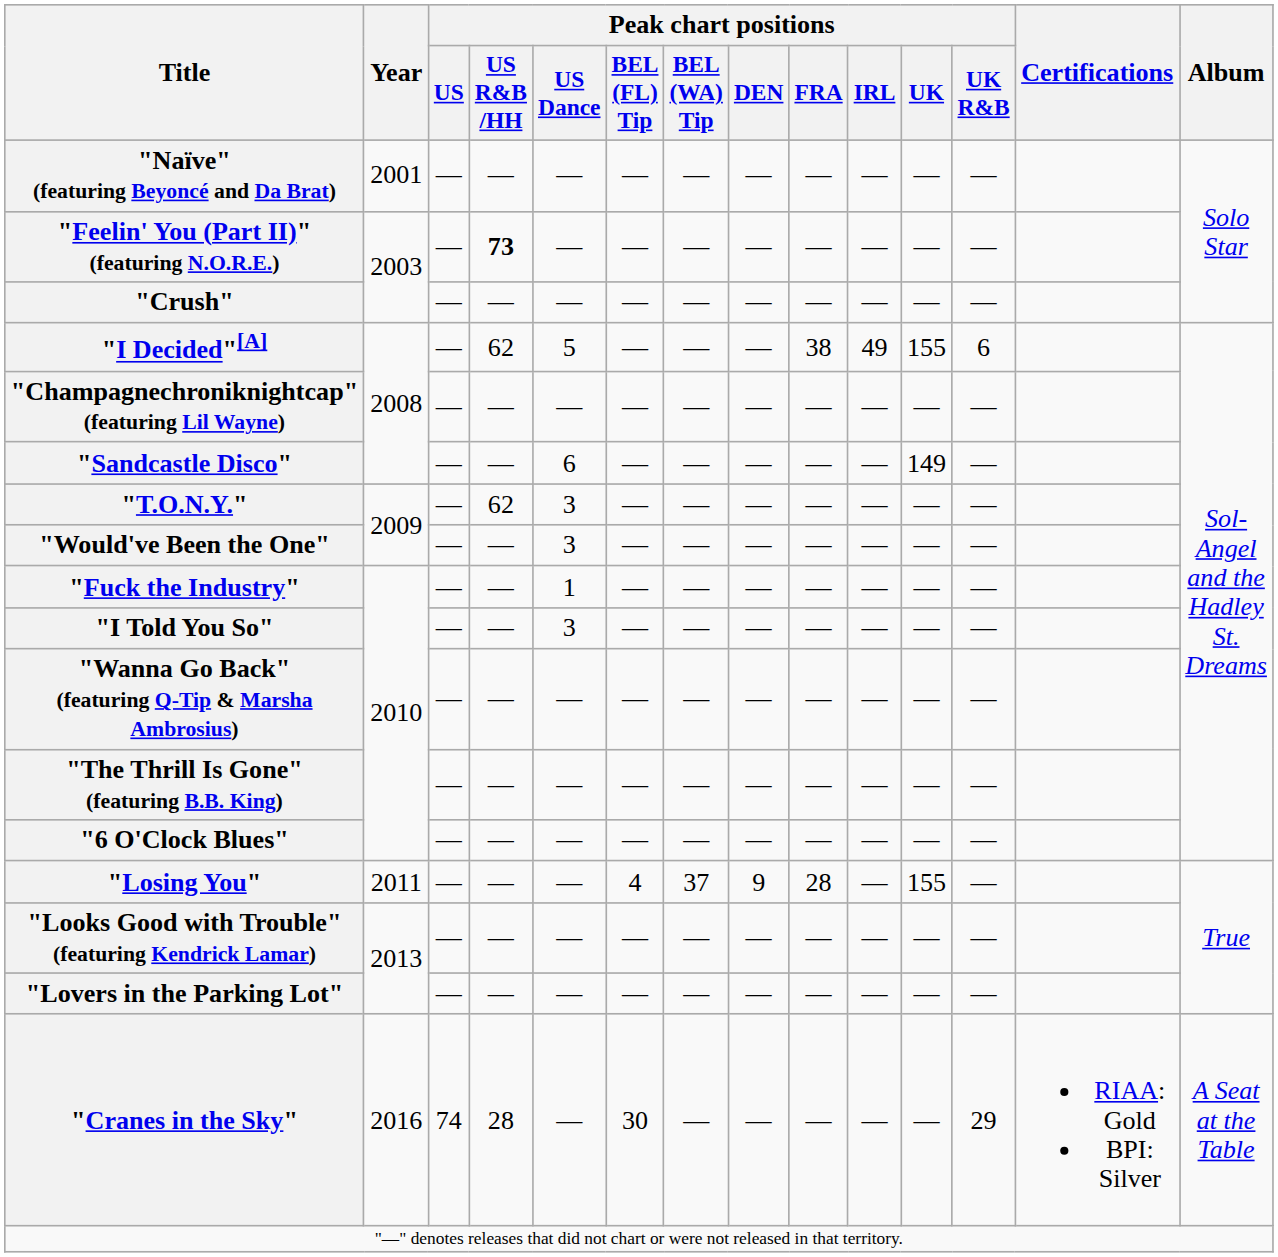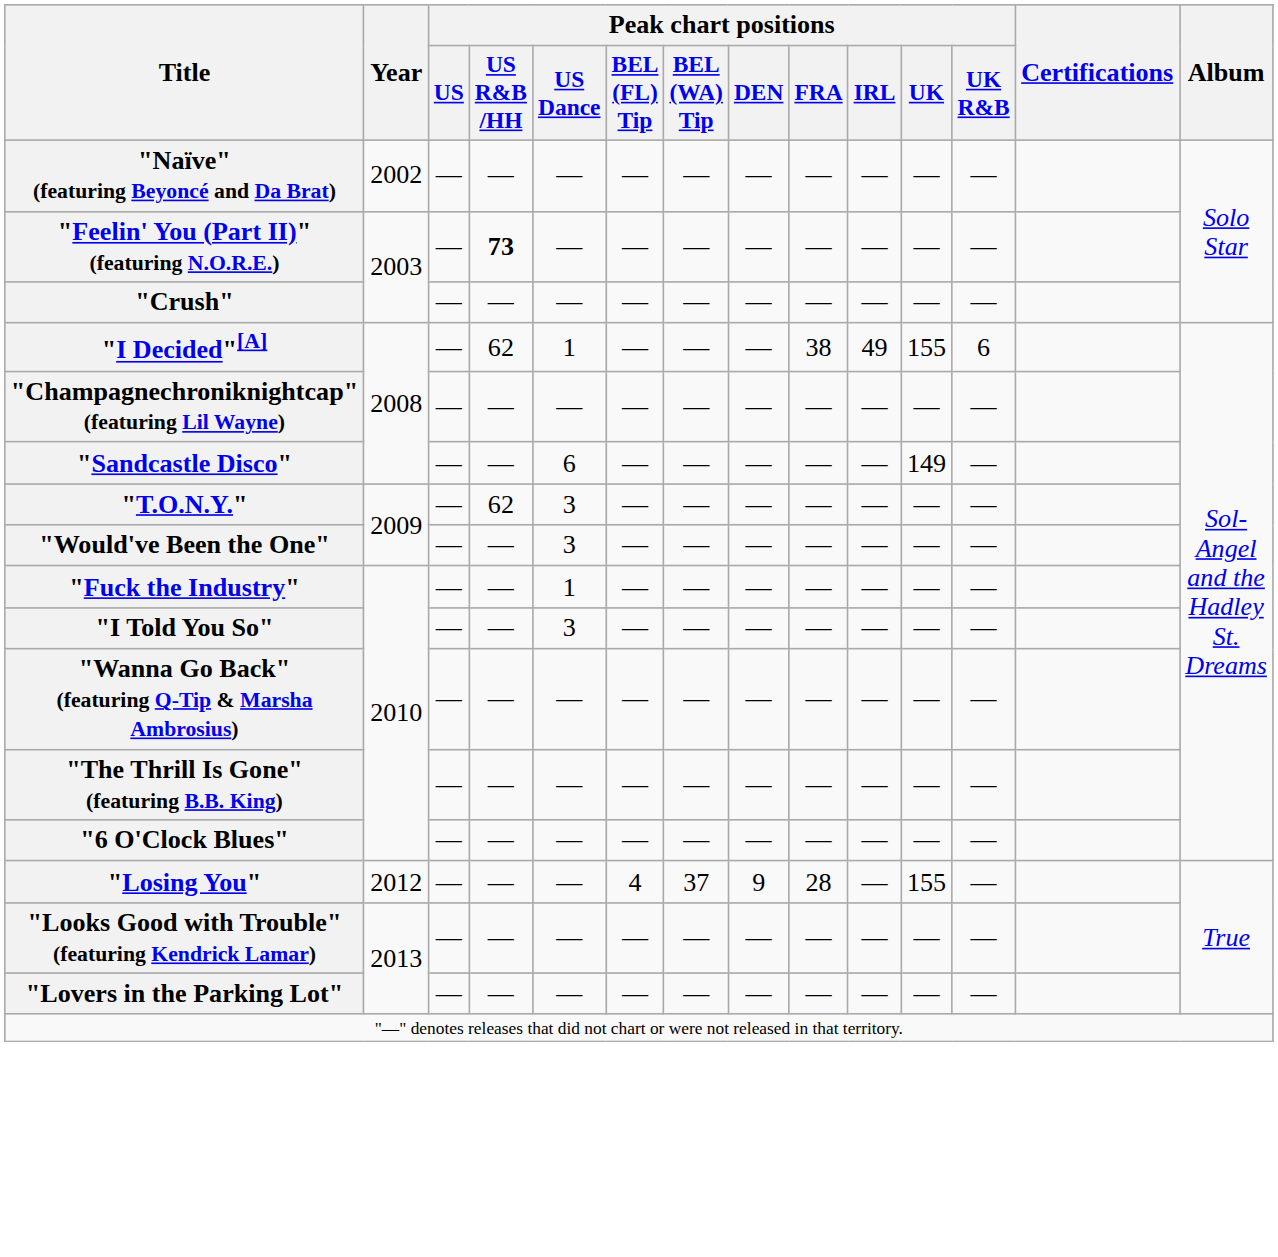"Naïve" (featuring Beyoncé and Da Brat) | Year: 2001 -> 2002
"I Decided"[A] | Peak chart positions / US Dance: 5 -> 1
"Losing You" | Year: 2011 -> 2012
- row: "Cranes in the Sky" | 2016 | 74 | 28 | — | 30 | — | — | — | — | — | 29 | RIAA: Gold BPI: Silver | A Seat at the Table
